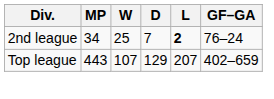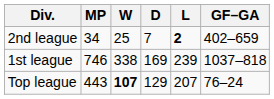2nd league | GF–GA: 76–24 -> 402–659
+ row: 1st league | 746 | 338 | 169 | 239 | 1037–818
Top league | W: normal -> bold
Top league | GF–GA: 402–659 -> 76–24
